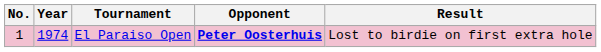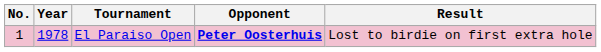El Paraiso Open | Year: 1974 -> 1978
